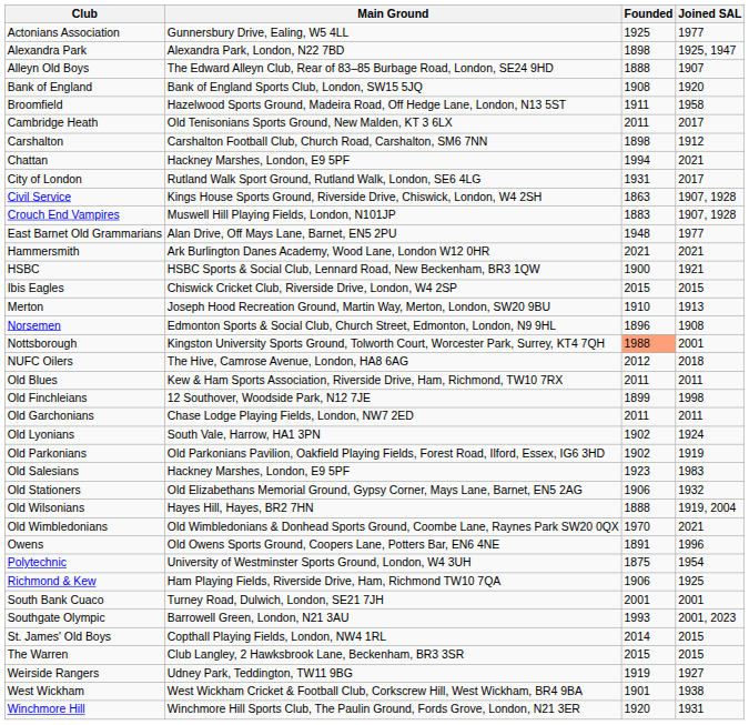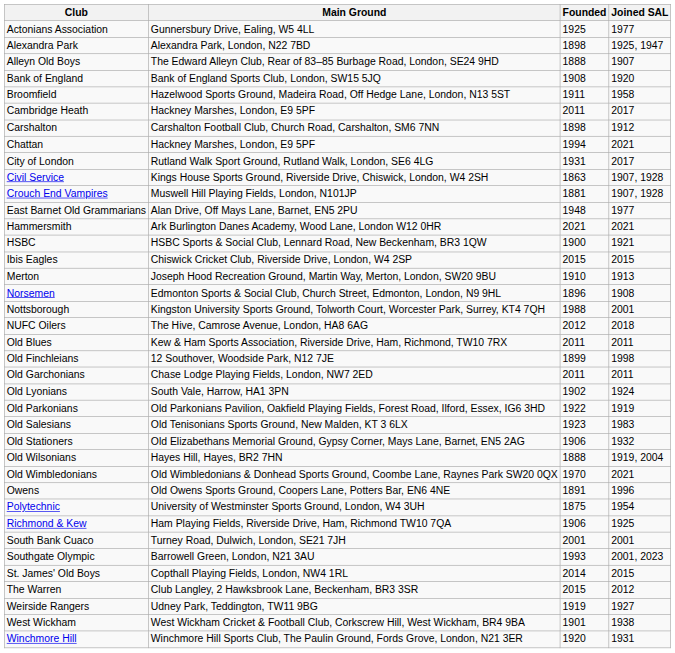Cambridge Heath | Main Ground: Old Tenisonians Sports Ground, New Malden, KT 3 6LX -> Hackney Marshes, London, E9 5PF
Crouch End Vampires | Founded: 1883 -> 1881
Nottsborough | Founded: lightsalmon background -> no background
Old Parkonians | Founded: 1902 -> 1922
Old Salesians | Main Ground: Hackney Marshes, London, E9 5PF -> Old Tenisonians Sports Ground, New Malden, KT 3 6LX
The Warren | Joined SAL: 2015 -> 2012
